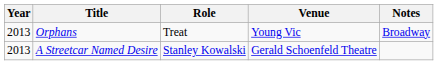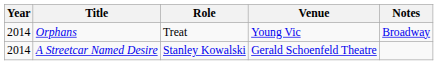Orphans | Year: 2013 -> 2014
A Streetcar Named Desire | Year: 2013 -> 2014
